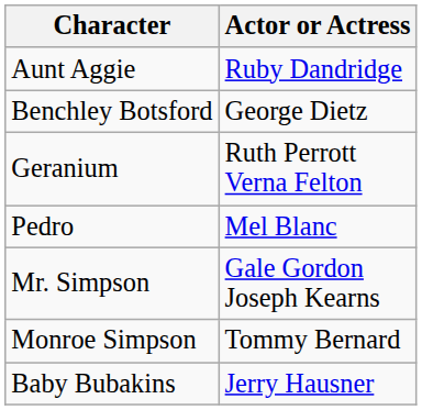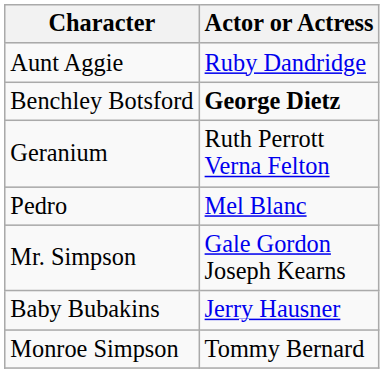Benchley Botsford | Actor or Actress: normal -> bold
rows swapped: Monroe Simpson <-> Baby Bubakins
